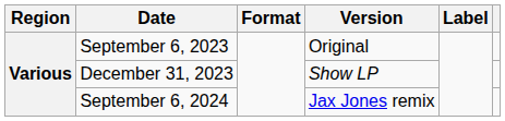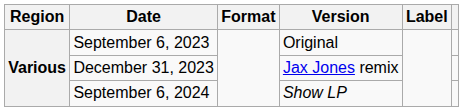December 31, 2023 | Version: Show LP -> Jax Jones remix
September 6, 2024 | Version: Jax Jones remix -> Show LP
